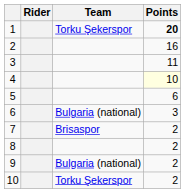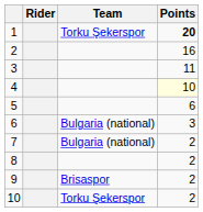7 | Team: Brisaspor -> Bulgaria (national)
9 | Team: Bulgaria (national) -> Brisaspor
